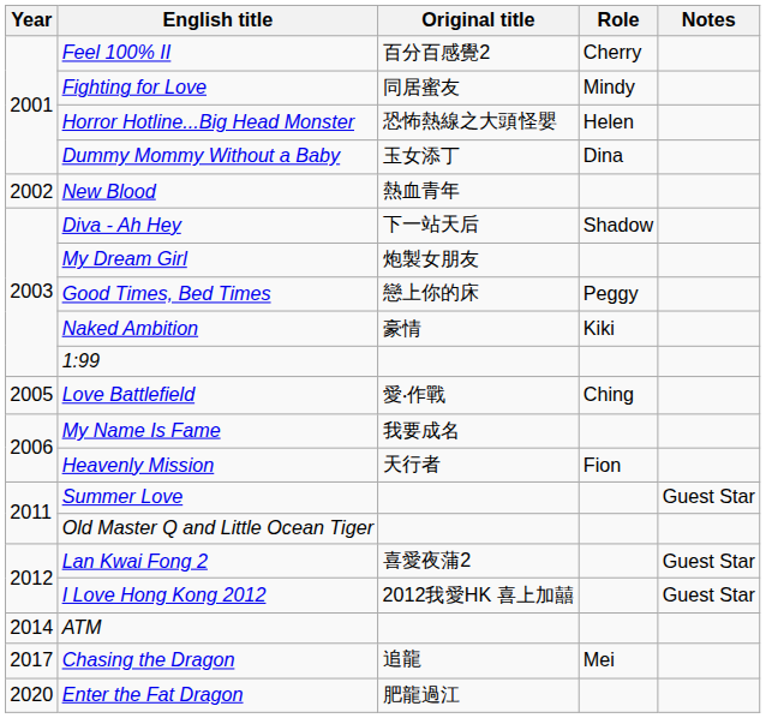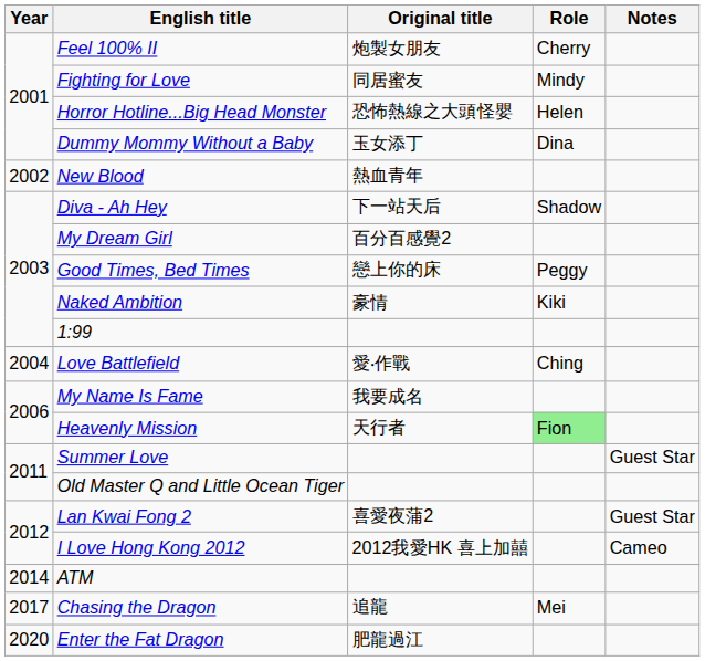Feel 100% II | Original title: 百分百感覺2 -> 炮製女朋友
My Dream Girl | Original title: 炮製女朋友 -> 百分百感覺2
Love Battlefield | Year: 2005 -> 2004
Heavenly Mission | Role: no background -> lightgreen background
I Love Hong Kong 2012 | Notes: Guest Star -> Cameo
